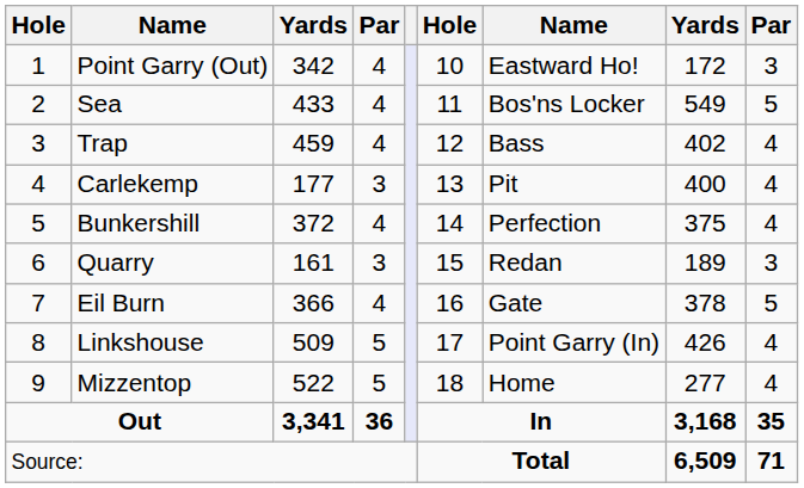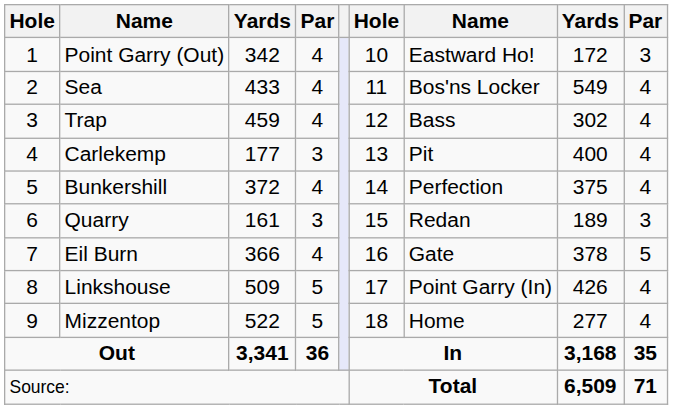Sea | column 9: 5 -> 4
Trap | column 8: 402 -> 302
